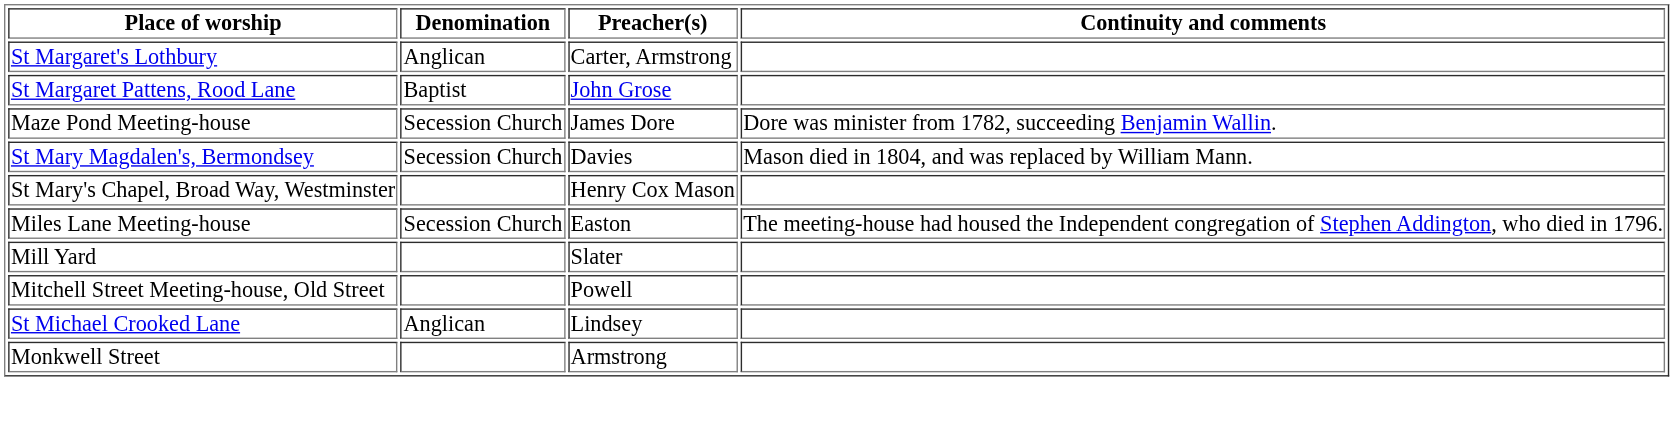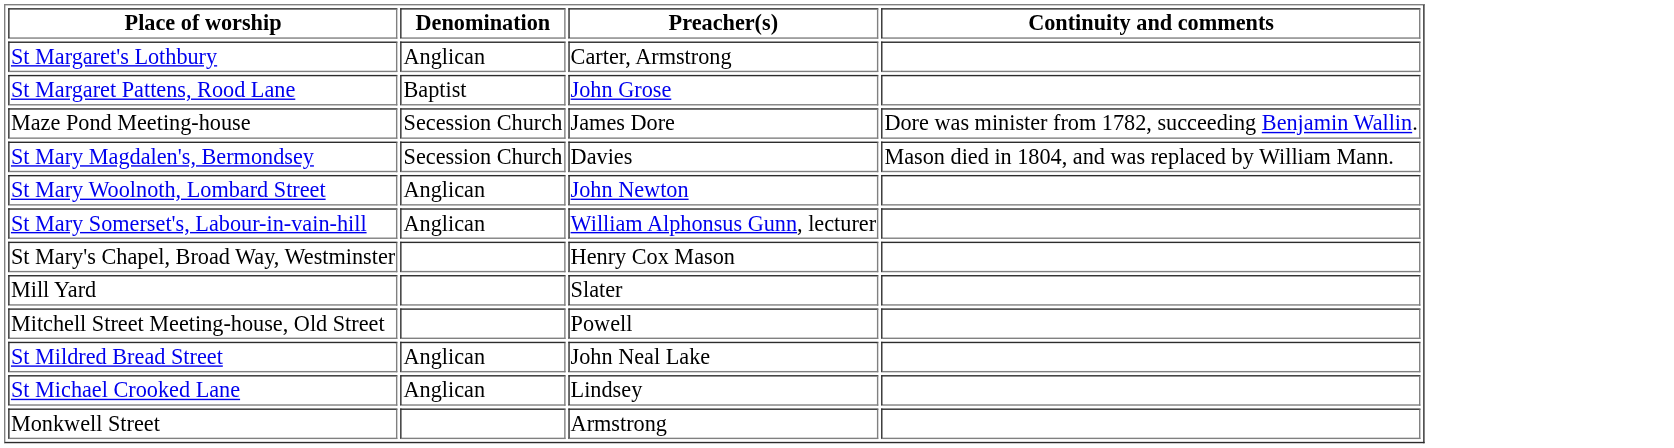+ row: St Mary Woolnoth, Lombard Street | Anglican | John Newton
+ row: St Mary Somerset's, Labour-in-vain-hill | Anglican | William Alphonsus Gunn, lecturer
- row: Miles Lane Meeting-house | Secession Church | Easton | The meeting-house had housed the Independent congregation of Stephen Addington, who died in 1796.
+ row: St Mildred Bread Street | Anglican | John Neal Lake
